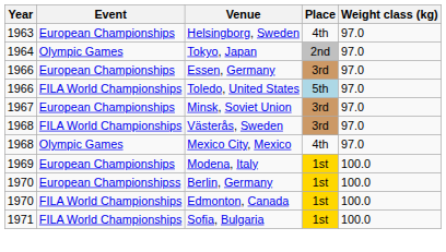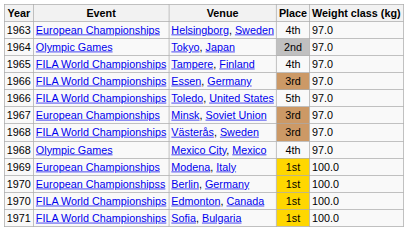+ row: 1965 | FILA World Championships | Tampere, Finland | 4th | 97.0
Essen, Germany | Event: European Championships -> FILA World Championships
Toledo, United States | Place: lightblue background -> no background
